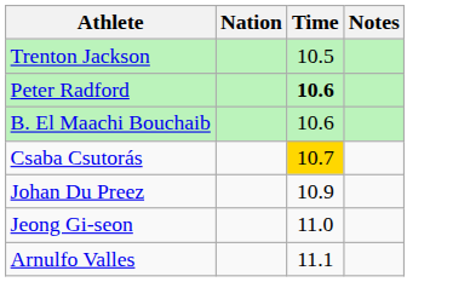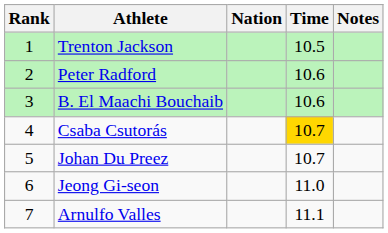+ column: Rank | 1 | 2 | 3 | 4 | 5 | 6 | 7
Peter Radford | Time: bold -> normal
Johan Du Preez | Time: 10.9 -> 10.7
